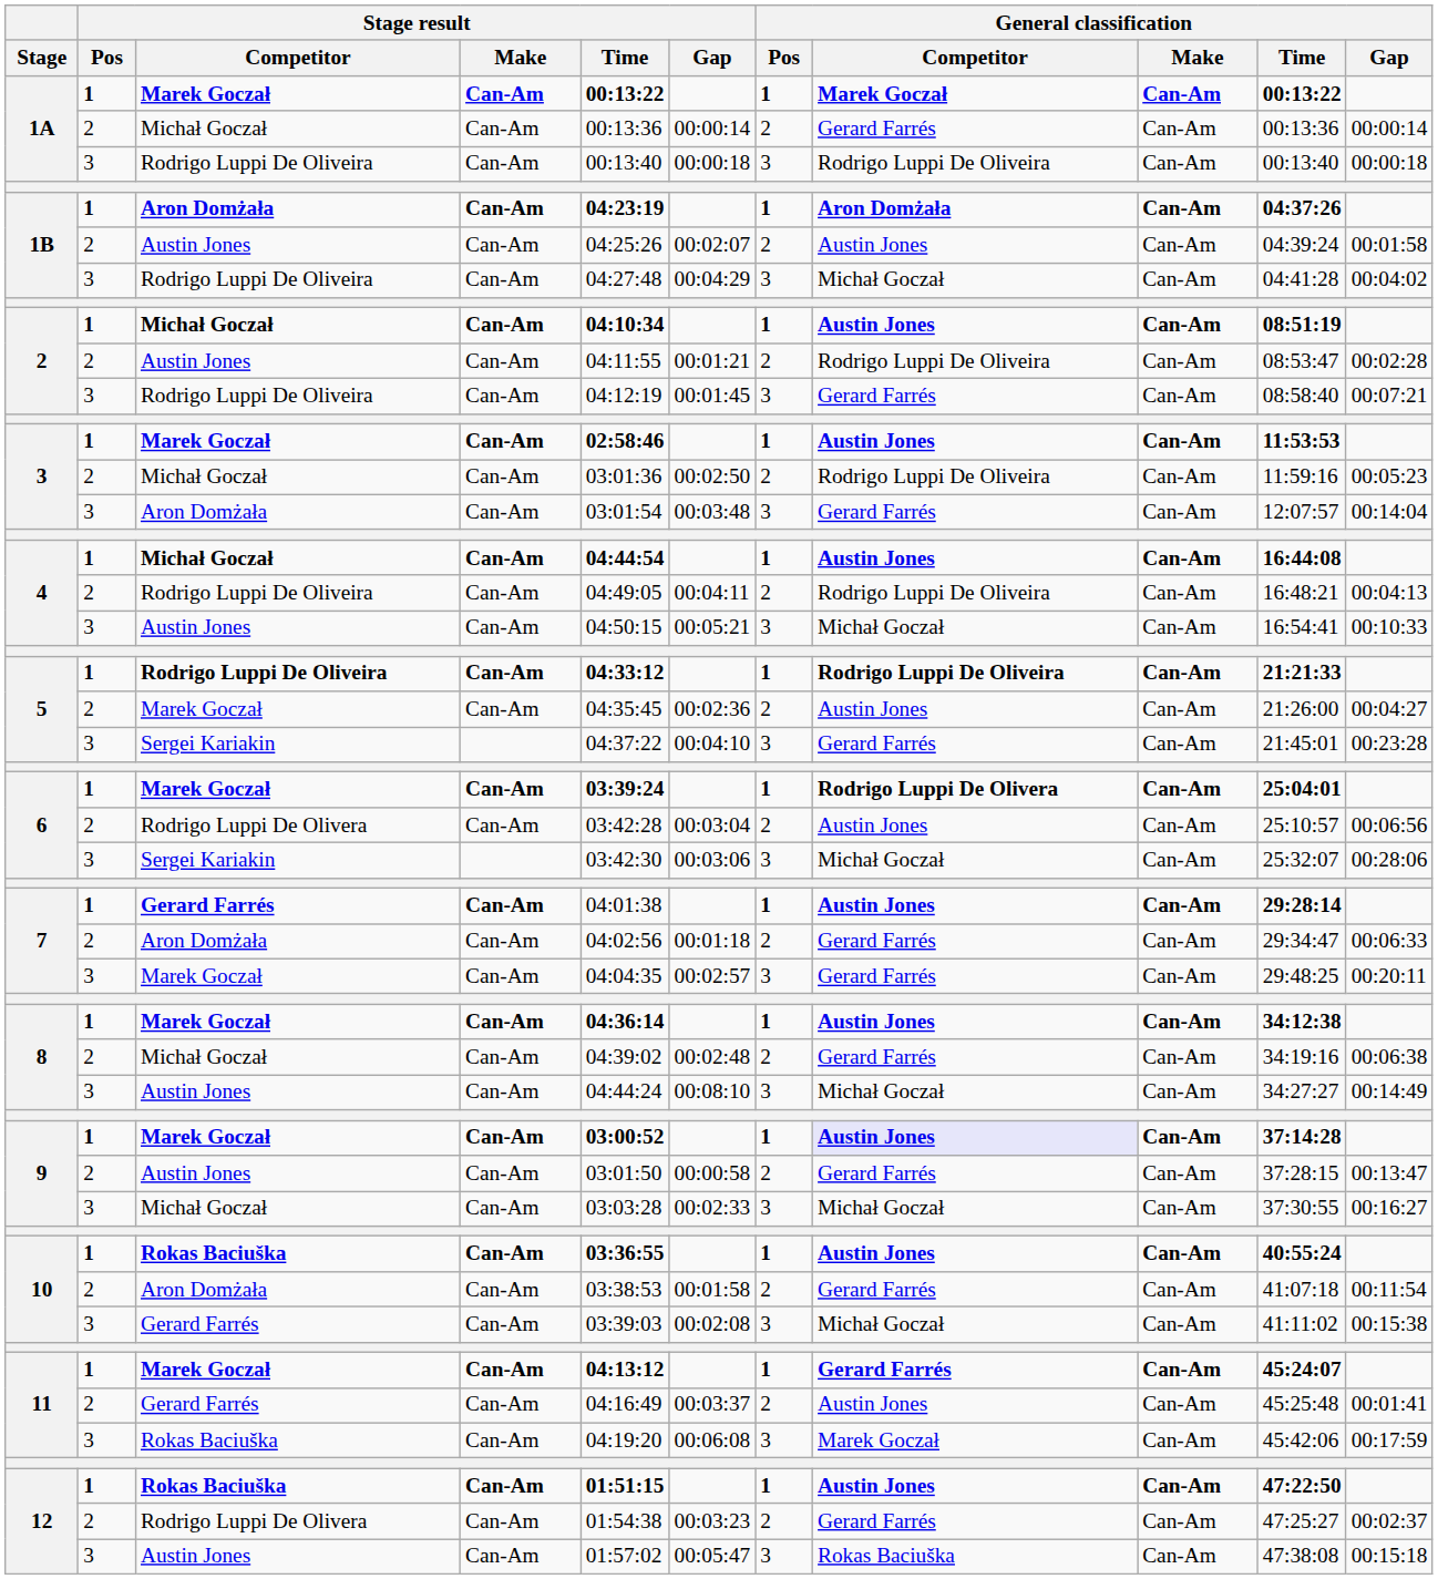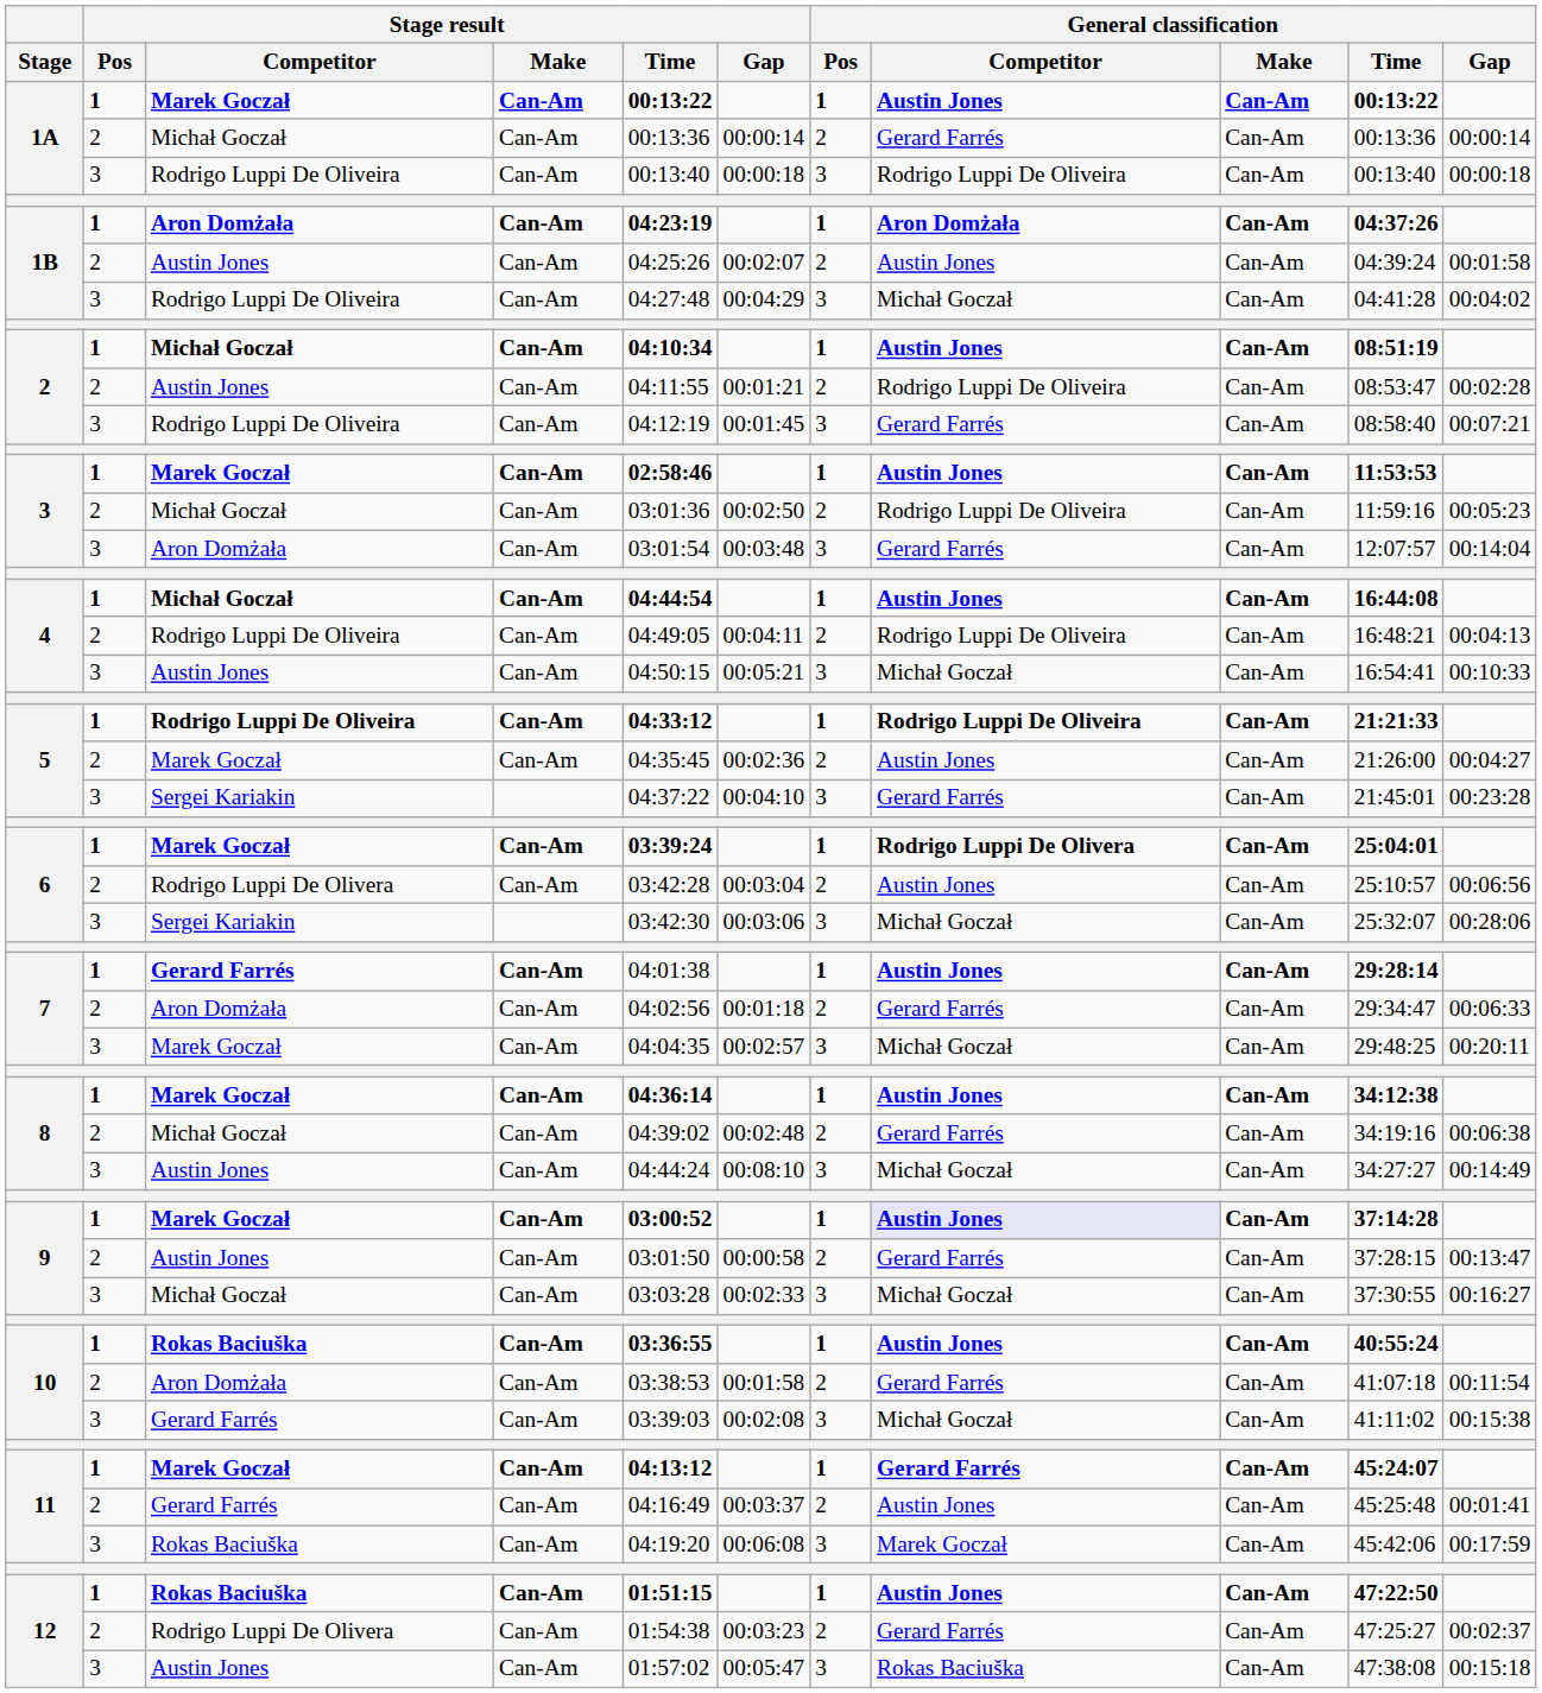1A / Marek Goczał | General classification / Competitor: Marek Goczał -> Austin Jones
7 / Marek Goczał | General classification / Competitor: Gerard Farrés -> Michał Goczał
